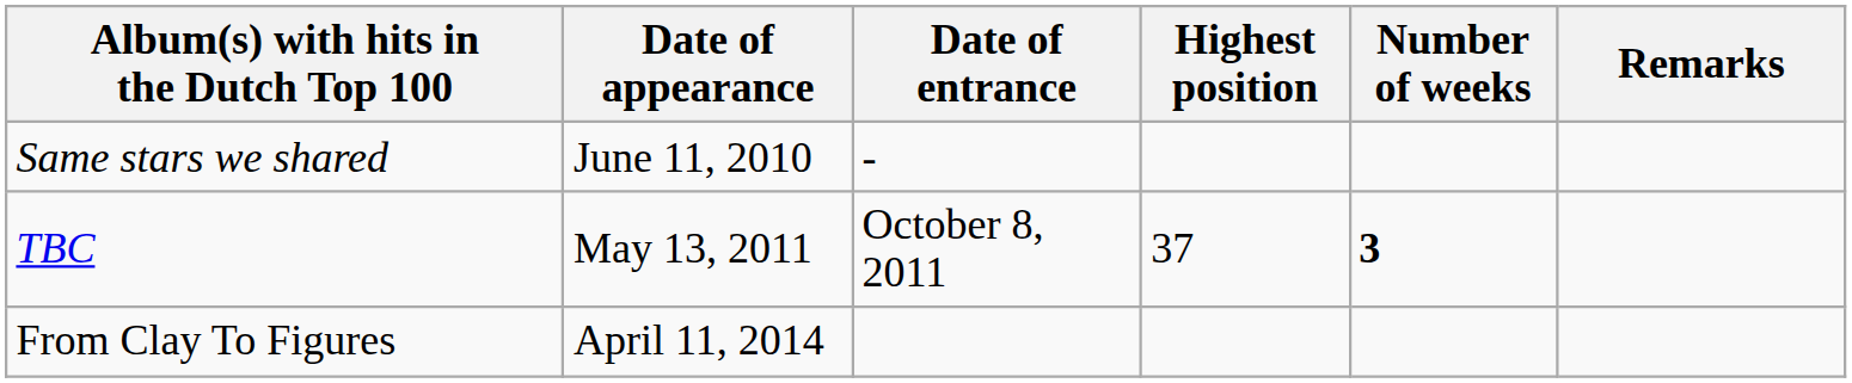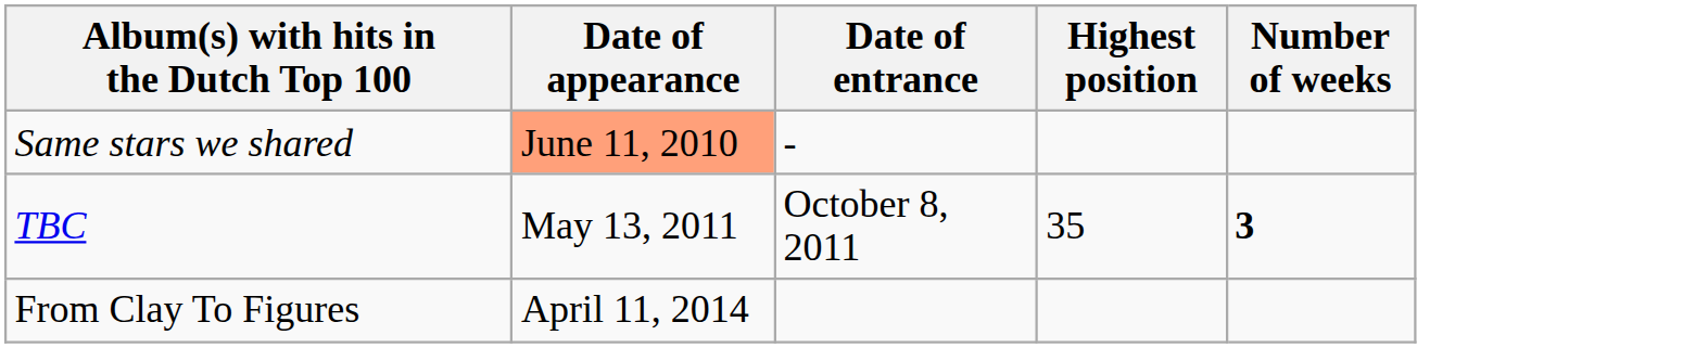- column: Remarks
Same stars we shared | Date of appearance: no background -> lightsalmon background
TBC | Highest position: 37 -> 35
